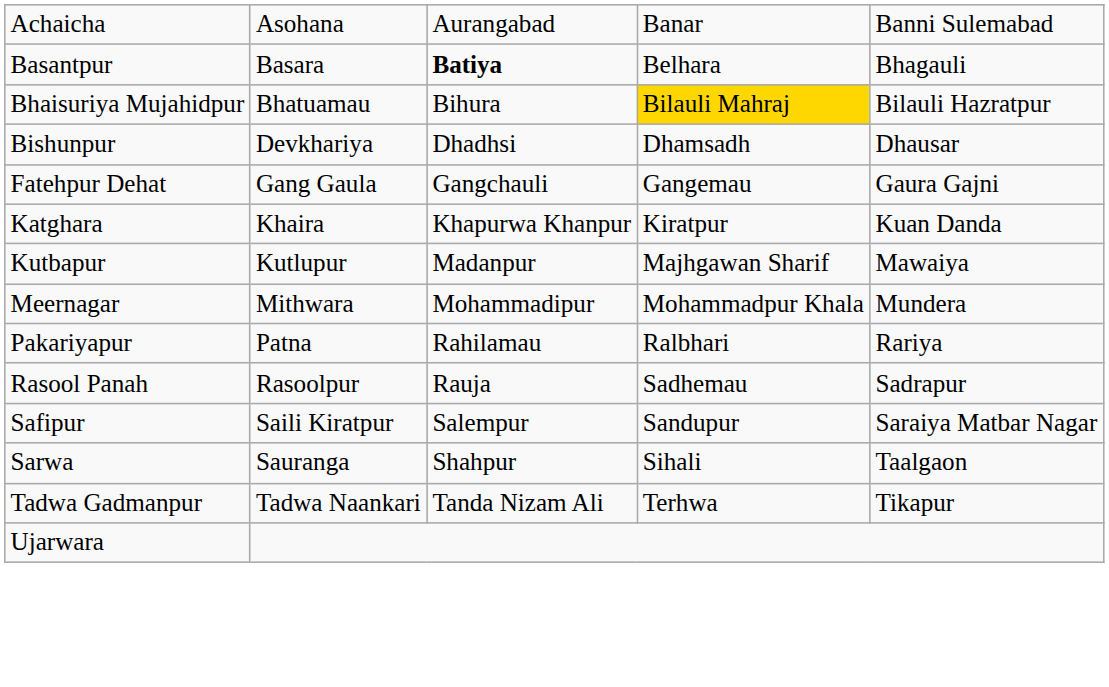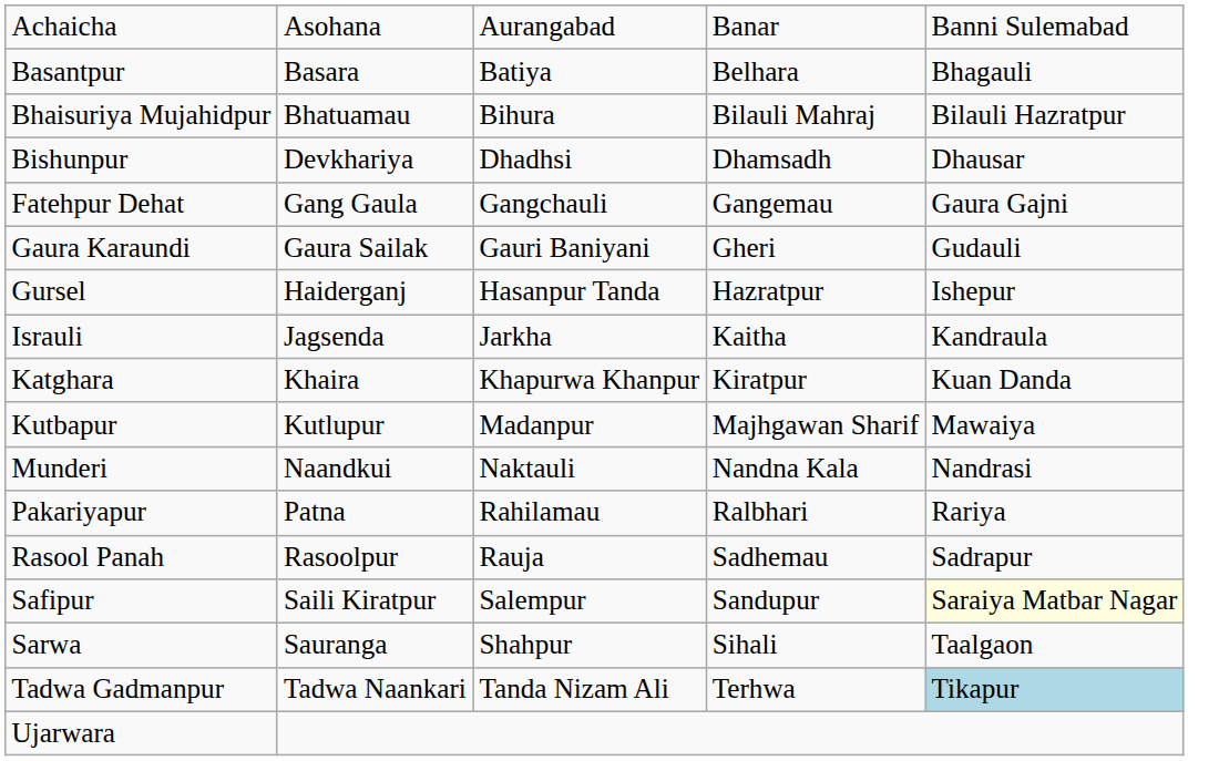Basantpur | column 3: bold -> normal
Bhaisuriya Mujahidpur | column 4: gold background -> no background
+ row: Gaura Karaundi | Gaura Sailak | Gauri Baniyani | Gheri | Gudauli
+ row: Gursel | Haiderganj | Hasanpur Tanda | Hazratpur | Ishepur
+ row: Israuli | Jagsenda | Jarkha | Kaitha | Kandraula
- row: Meernagar | Mithwara | Mohammadipur | Mohammadpur Khala | Mundera
+ row: Munderi | Naandkui | Naktauli | Nandna Kala | Nandrasi
Safipur | column 5: no background -> lightyellow background
Tadwa Gadmanpur | column 5: no background -> lightblue background
